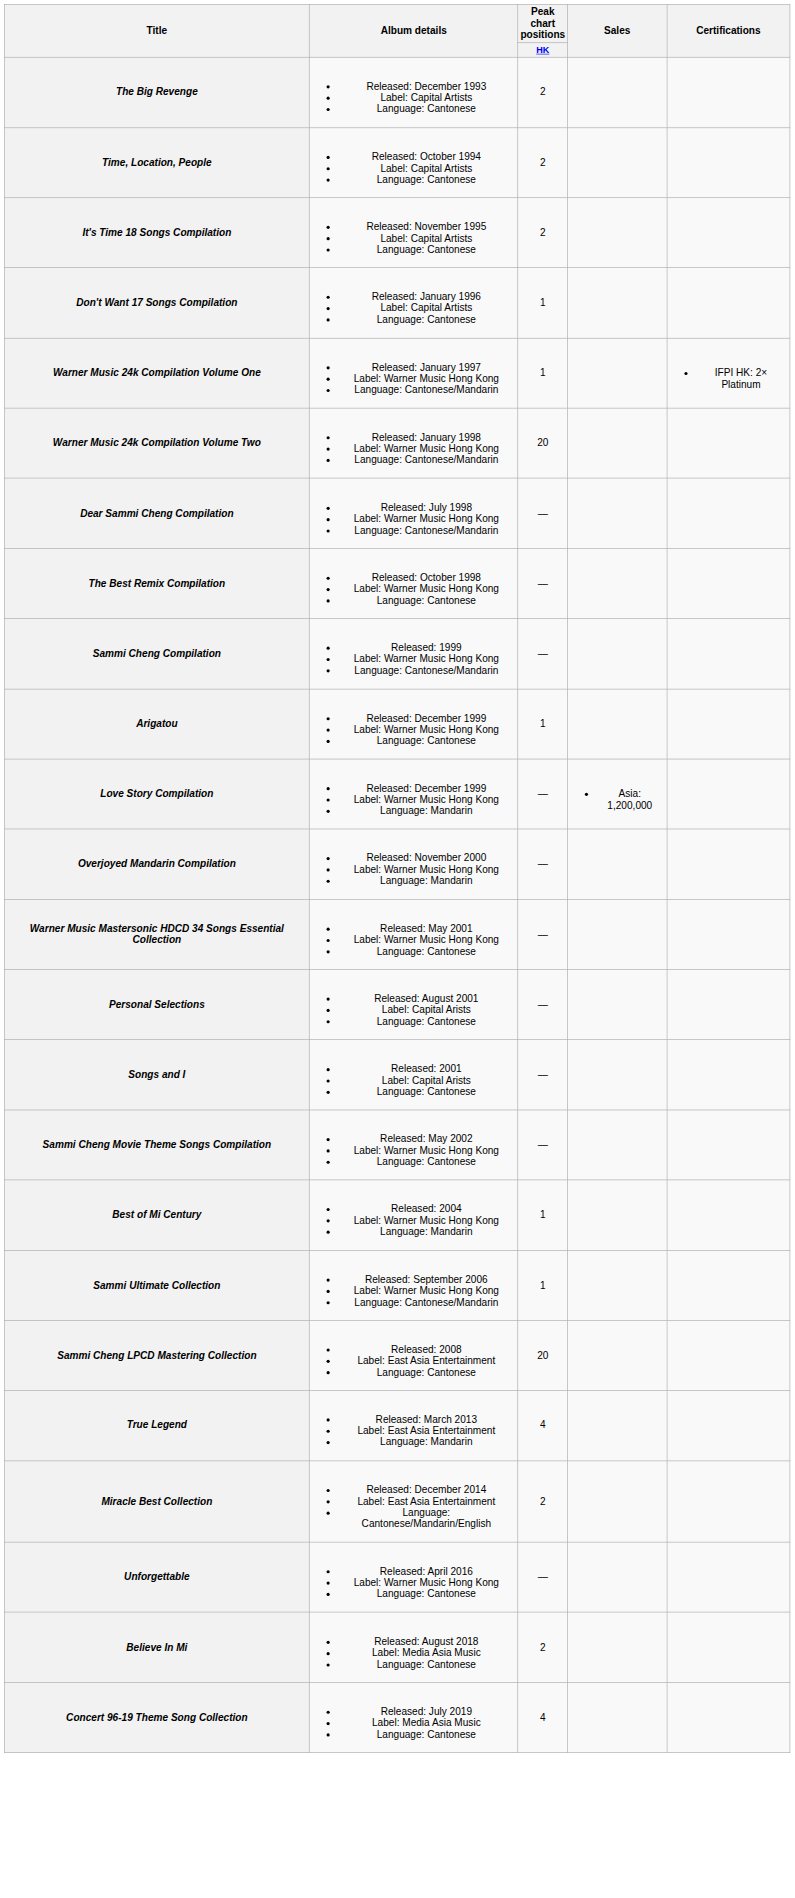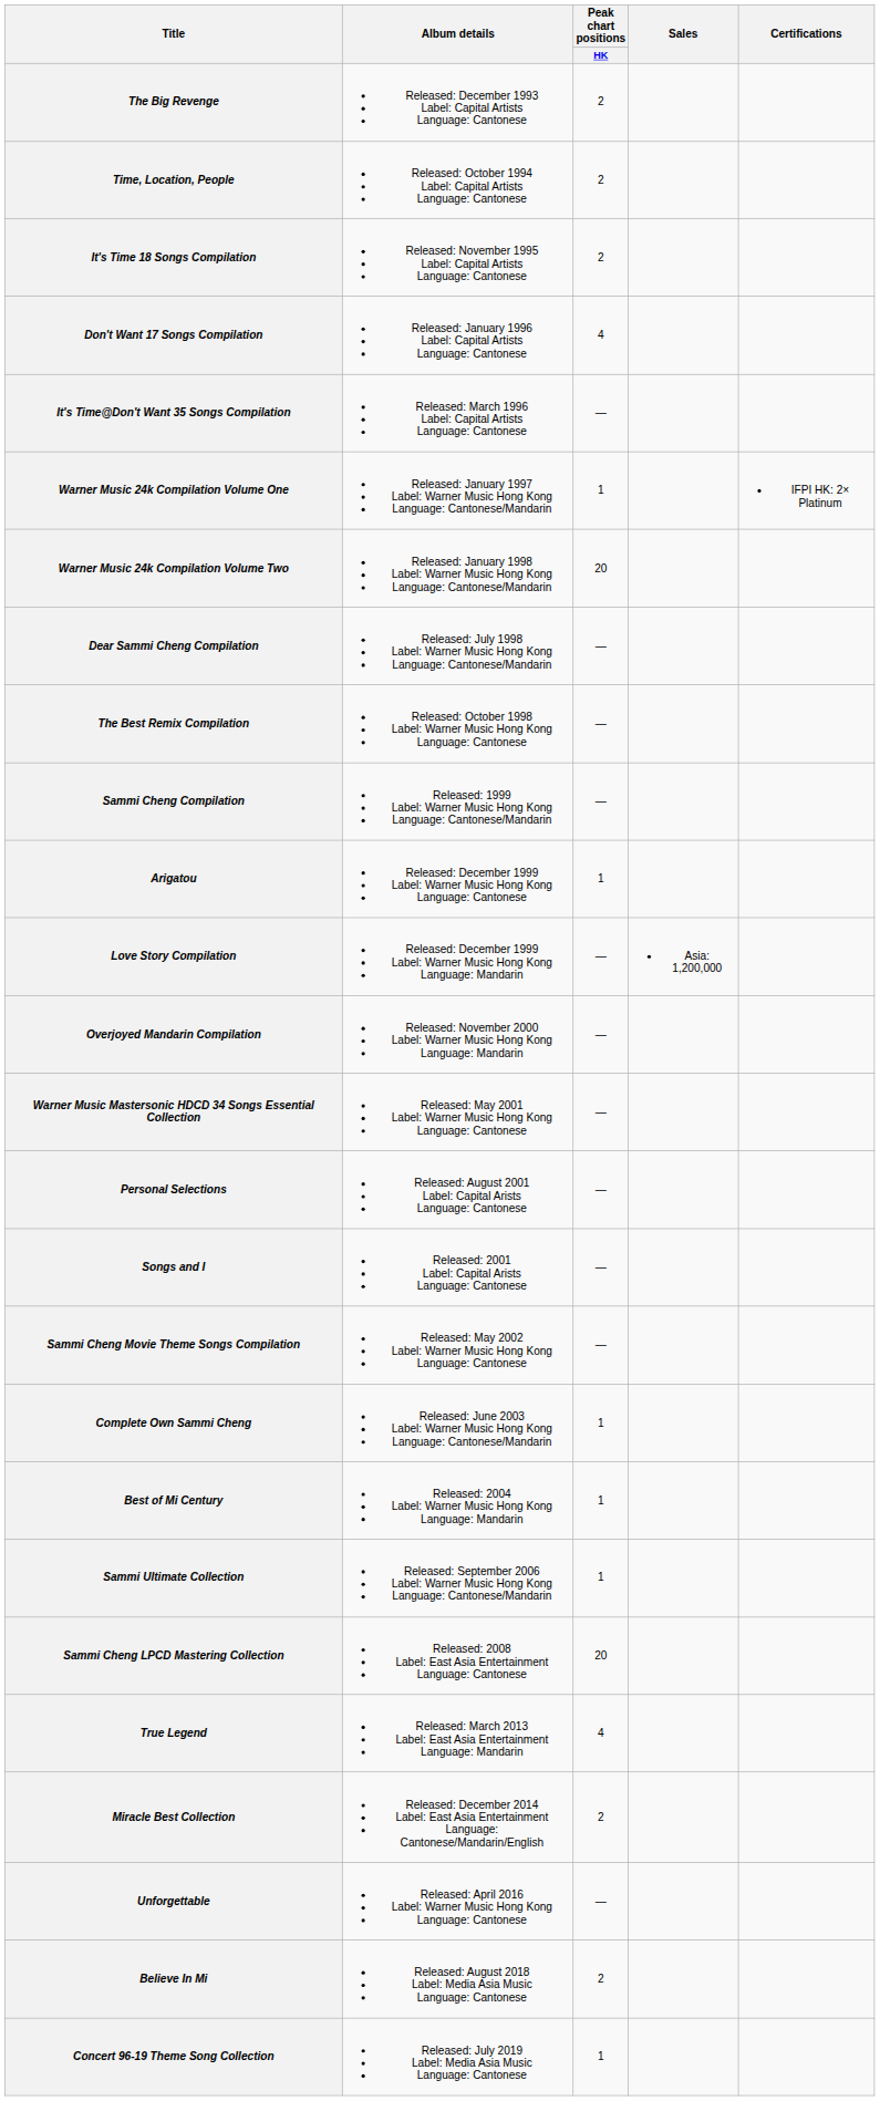Don't Want 17 Songs Compilation | Peak chart positions / HK: 1 -> 4
+ row: It's Time@Don't Want 35 Songs Compilation | Released: March 1996 Label: Capital Artists Language: Cantonese | —
+ row: Complete Own Sammi Cheng | Released: June 2003 Label: Warner Music Hong Kong Language: Cantonese/Mandarin | 1
Concert 96-19 Theme Song Collection | Peak chart positions / HK: 4 -> 1
